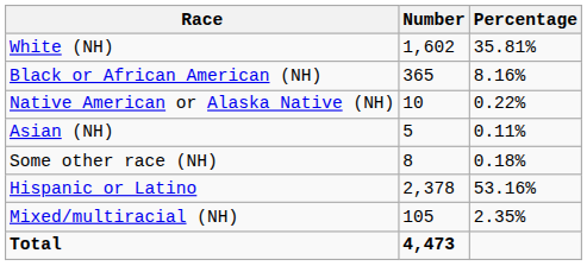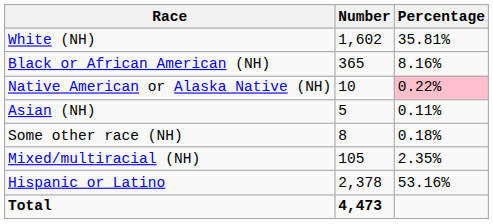Native American or Alaska Native (NH) | Percentage: no background -> pink background
rows swapped: Mixed/multiracial (NH) <-> Hispanic or Latino
